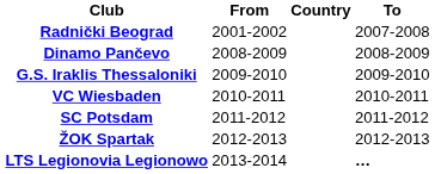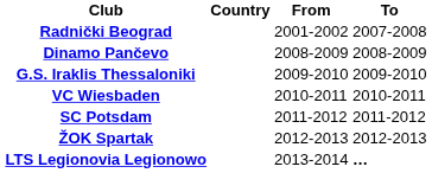columns swapped: Country <-> From
